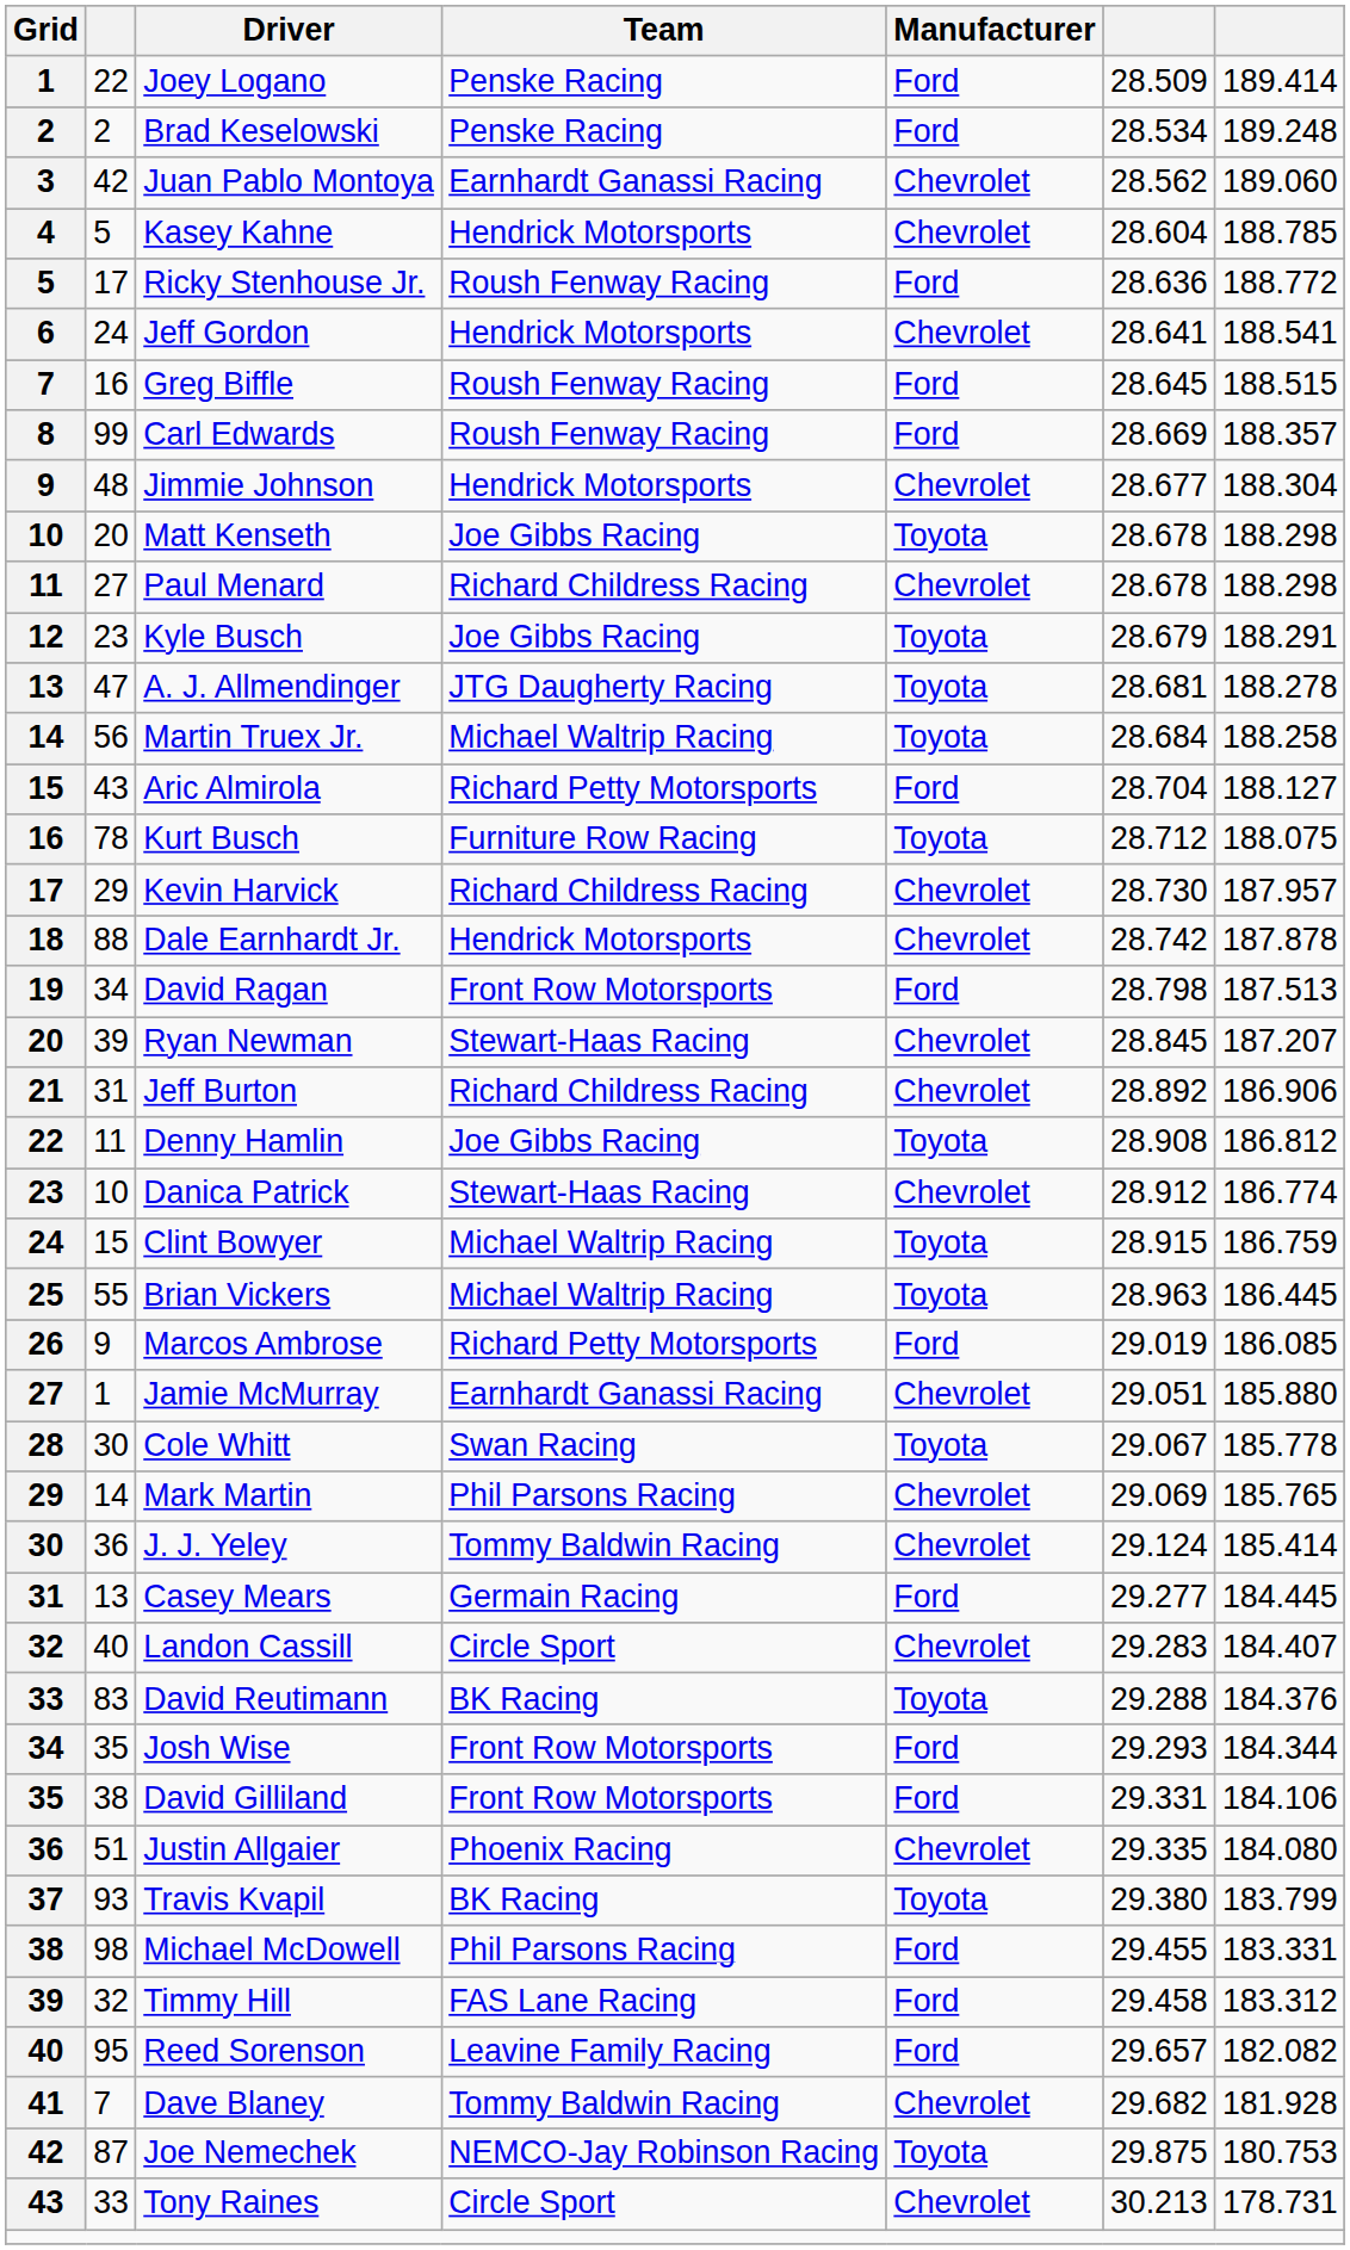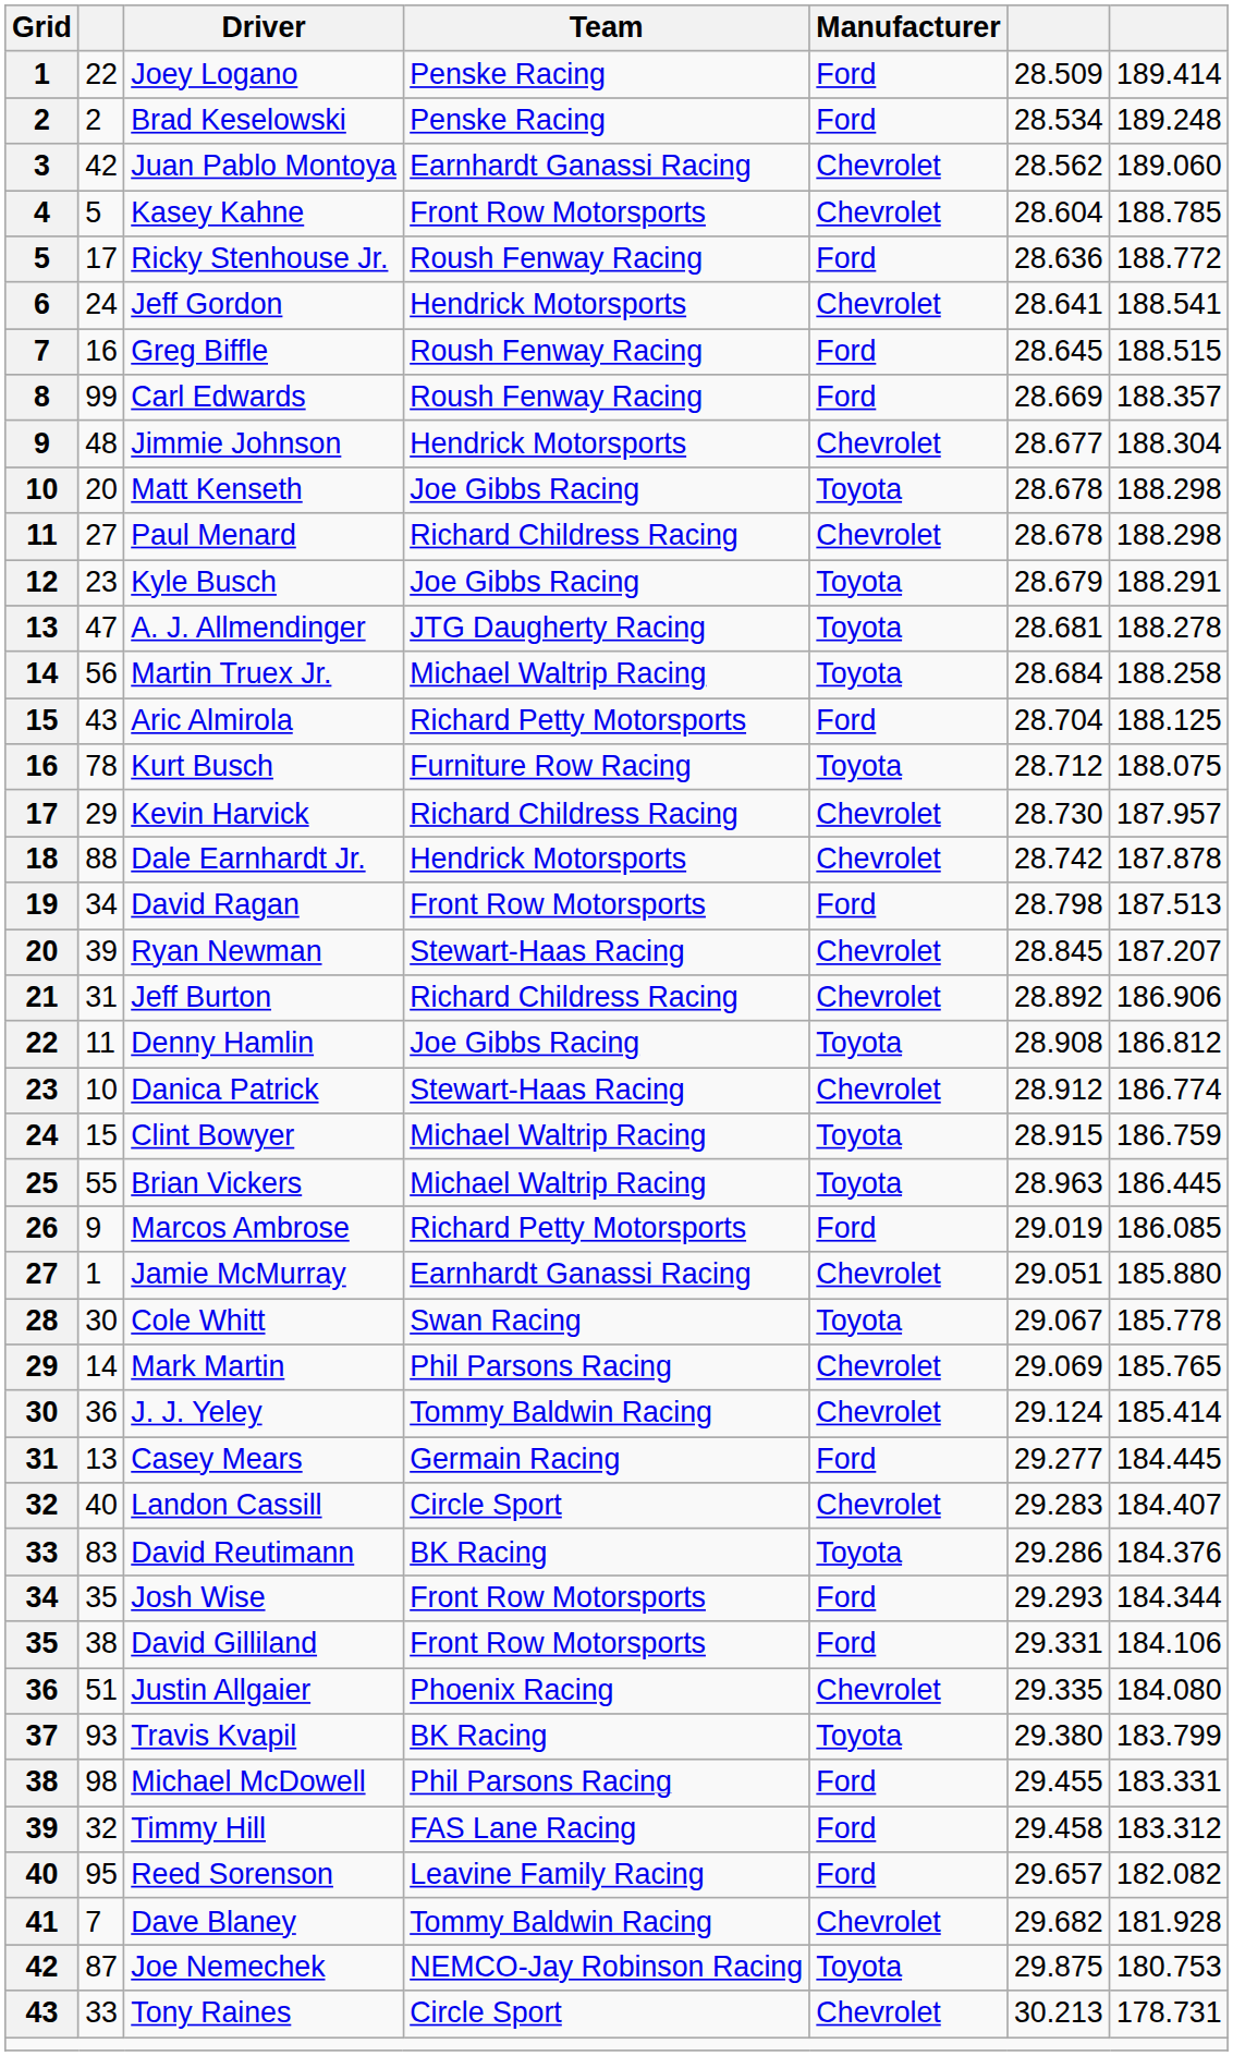Kasey Kahne | Team: Hendrick Motorsports -> Front Row Motorsports
Aric Almirola | column 7: 188.127 -> 188.125
David Reutimann | column 6: 29.288 -> 29.286
